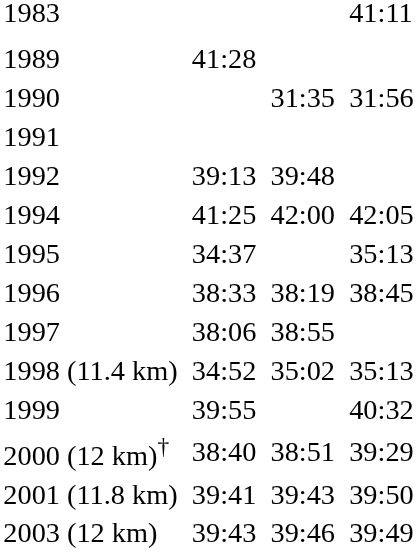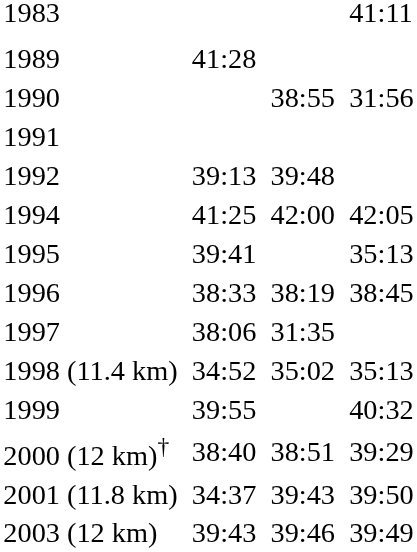1990 | column 5: 31:35 -> 38:55
1995 | column 3: 34:37 -> 39:41
1997 | column 5: 38:55 -> 31:35
2001 (11.8 km) | column 3: 39:41 -> 34:37
